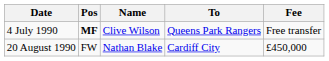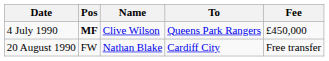4 July 1990 | Fee: Free transfer -> £450,000
20 August 1990 | Fee: £450,000 -> Free transfer
